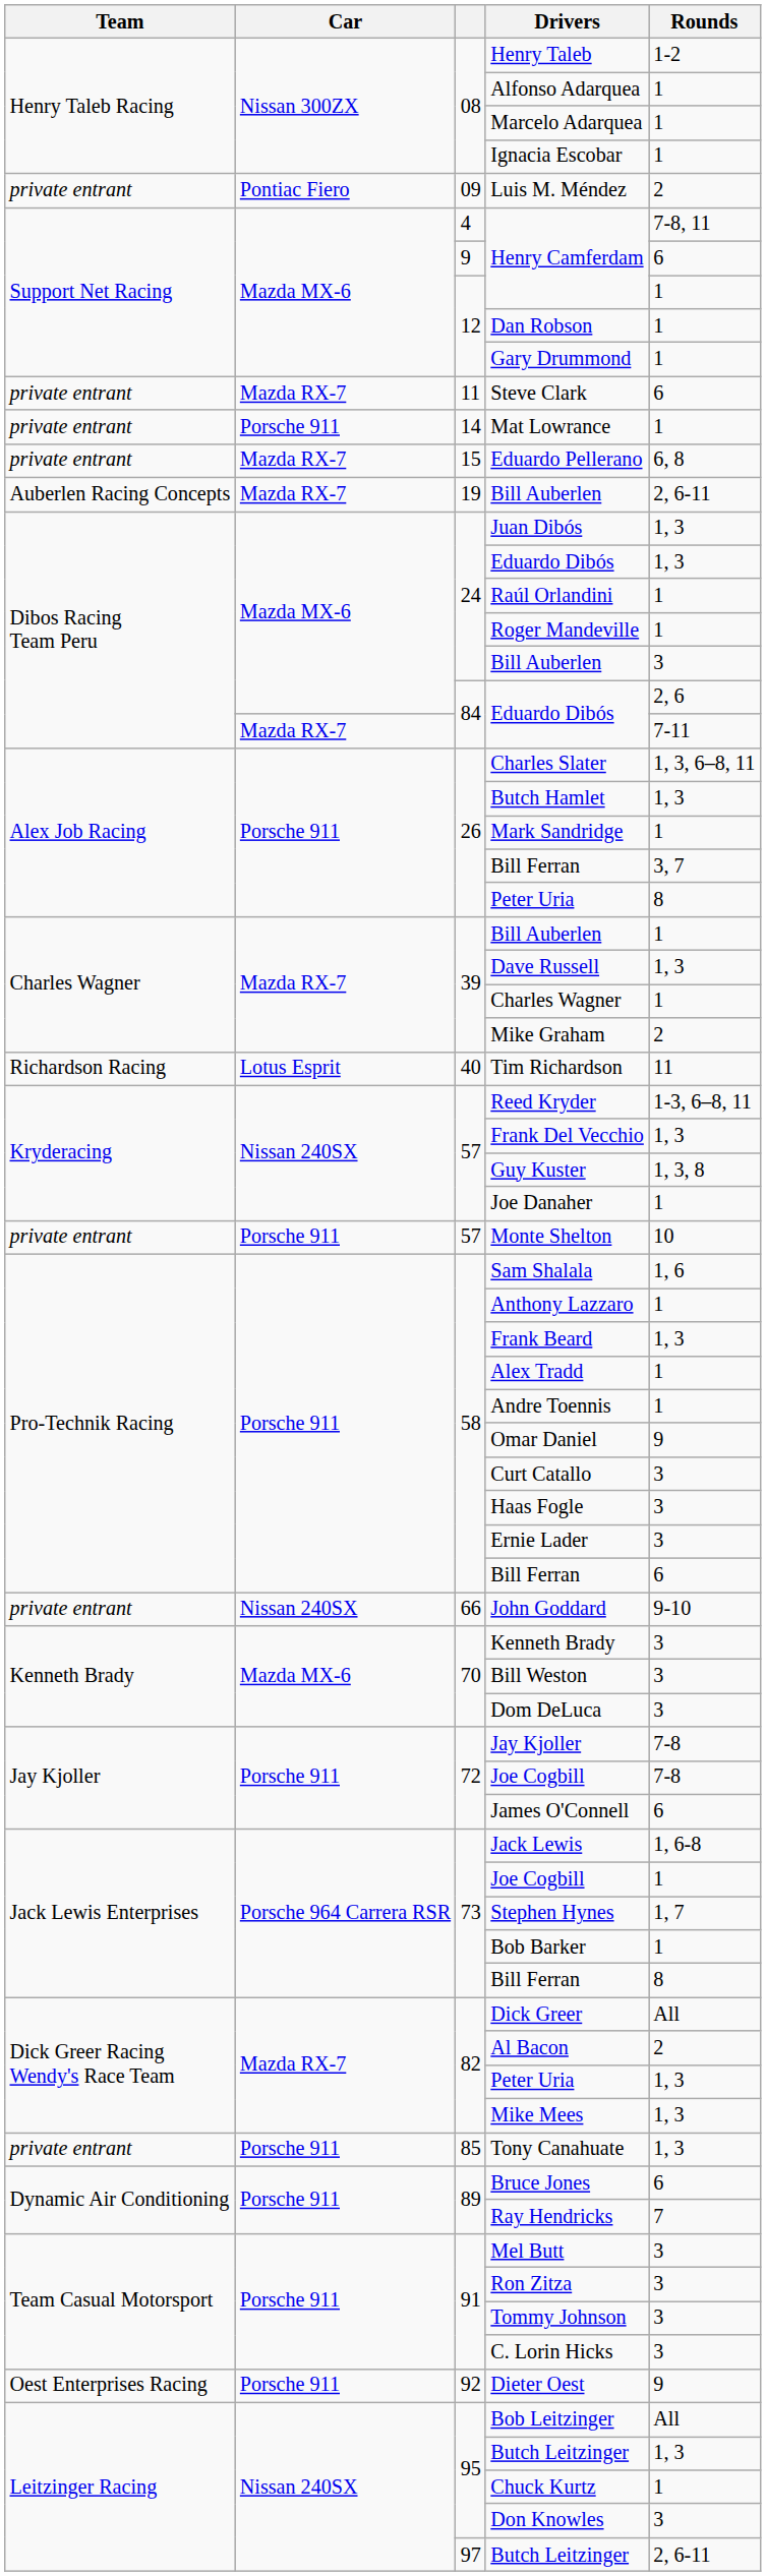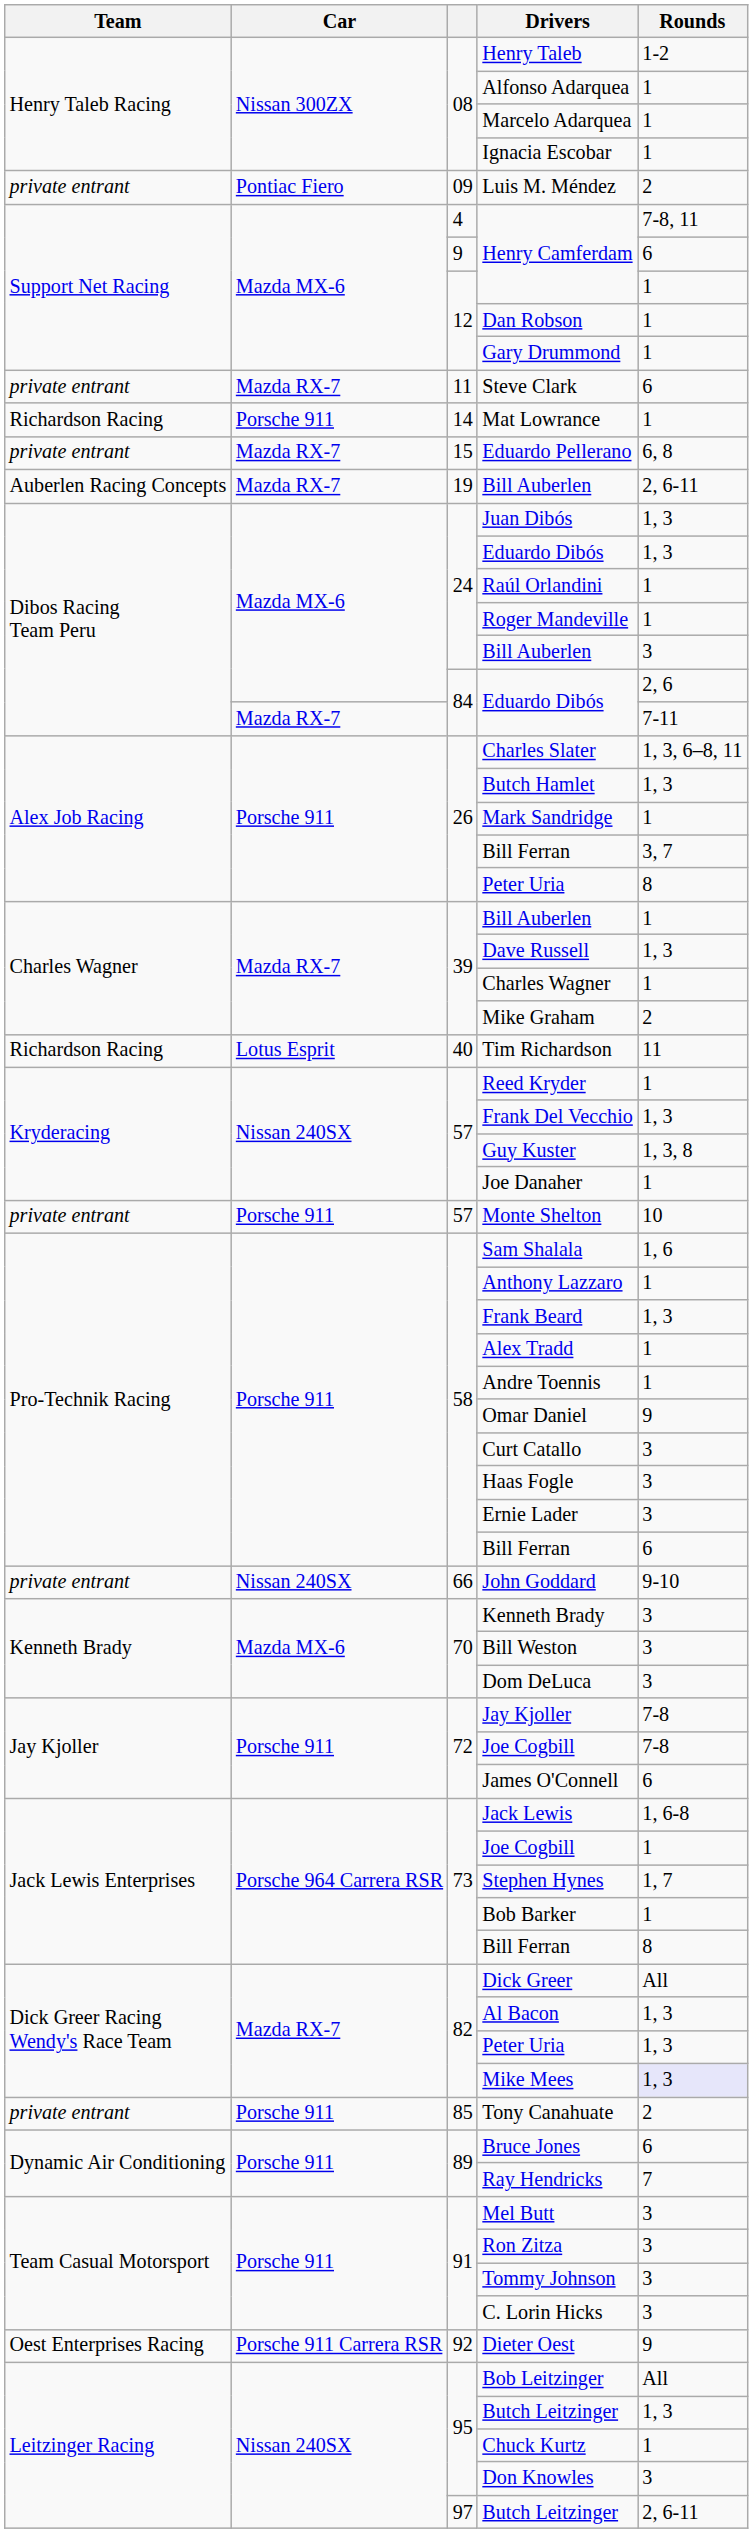Mat Lowrance | Team: private entrant -> Richardson Racing
Reed Kryder | Rounds: 1-3, 6–8, 11 -> 1
Al Bacon | Rounds: 2 -> 1, 3
Mike Mees | Rounds: no background -> lavender background
Tony Canahuate | Rounds: 1, 3 -> 2
Dieter Oest | Car: Porsche 911 -> Porsche 911 Carrera RSR
